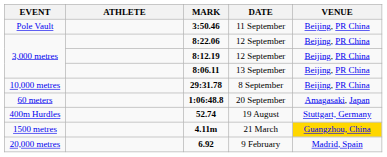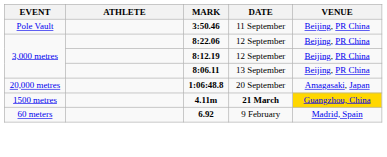- row: 10,000 metres | 29:31.78 | 8 September | Beijing, PR China
1:06:48.8 | EVENT: 60 meters -> 20,000 metres
- row: 400m Hurdles | 52.74 | 19 August | Stuttgart, Germany
4.11m | DATE: normal -> bold
6.92 | EVENT: 20,000 metres -> 60 meters
